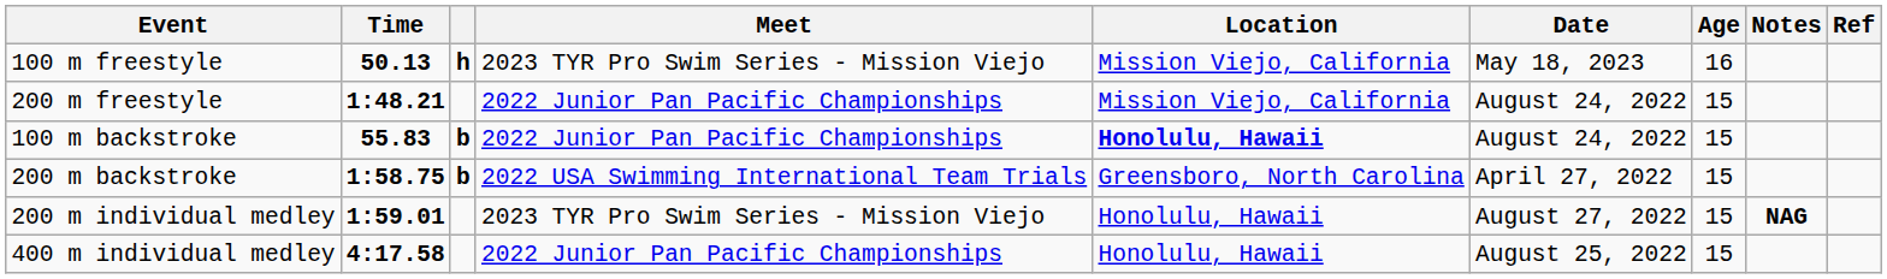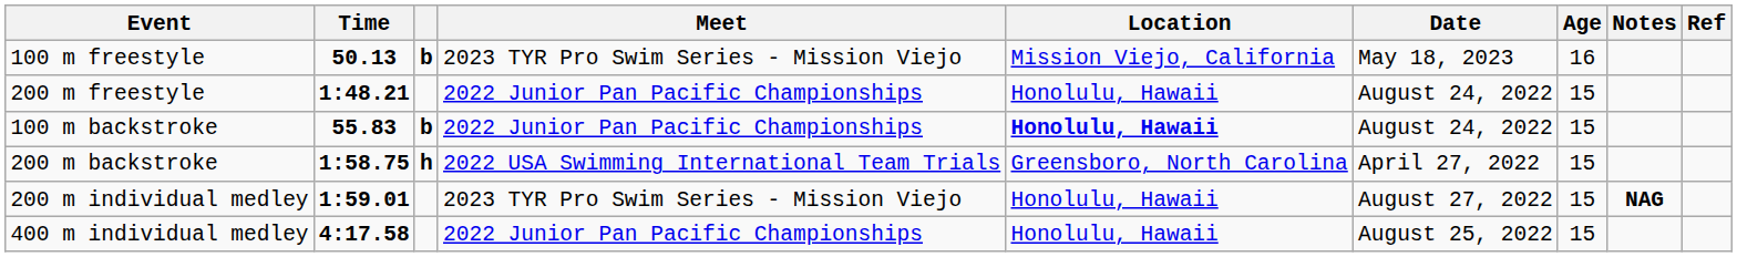100 m freestyle | column 3: h -> b
200 m freestyle | Location: Mission Viejo, California -> Honolulu, Hawaii
200 m backstroke | column 3: b -> h
